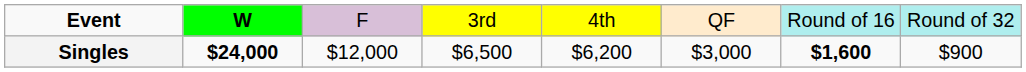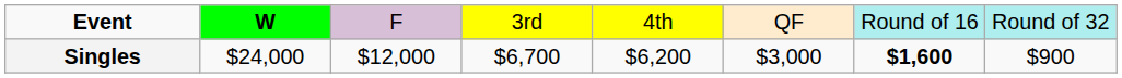Singles | column 2: bold -> normal
Singles | column 4: $6,500 -> $6,700
